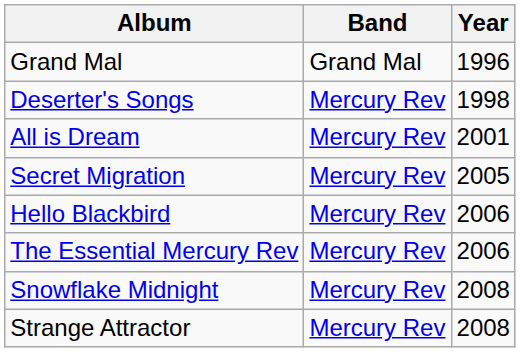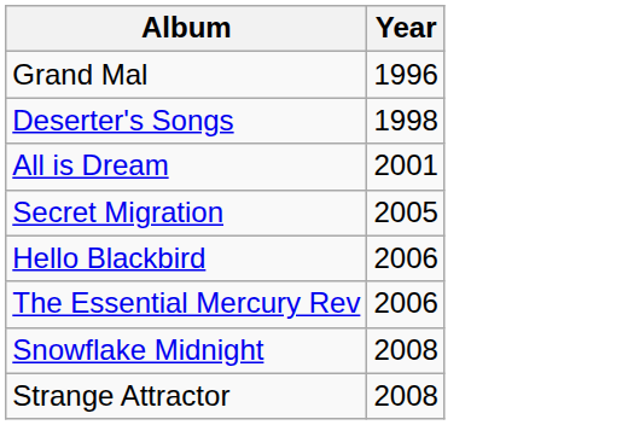- column: Band | Grand Mal | Mercury Rev | Mercury Rev | Mercury Rev | Mercury Rev | Mercury Rev | Mercury Rev | Mercury Rev
